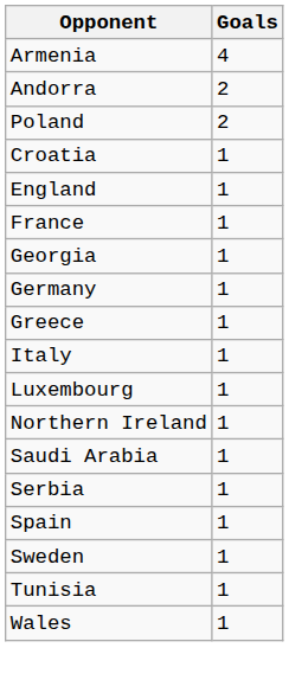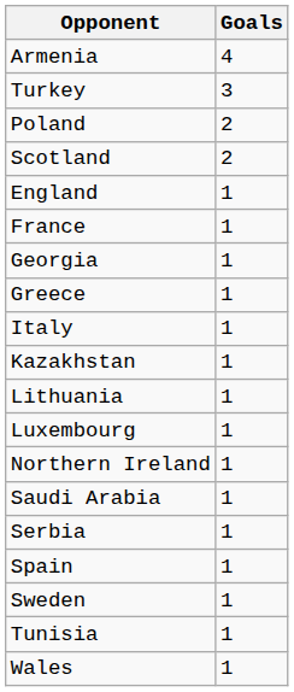+ row: Turkey | 3
- row: Andorra | 2
+ row: Scotland | 2
- row: Croatia | 1
- row: Germany | 1
+ row: Kazakhstan | 1
+ row: Lithuania | 1
